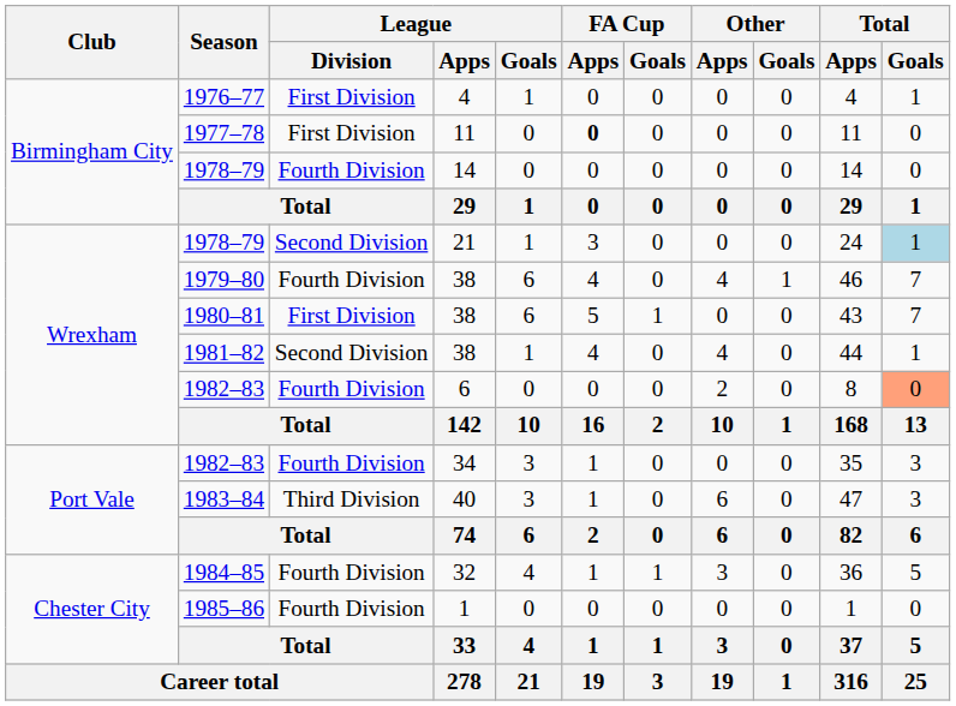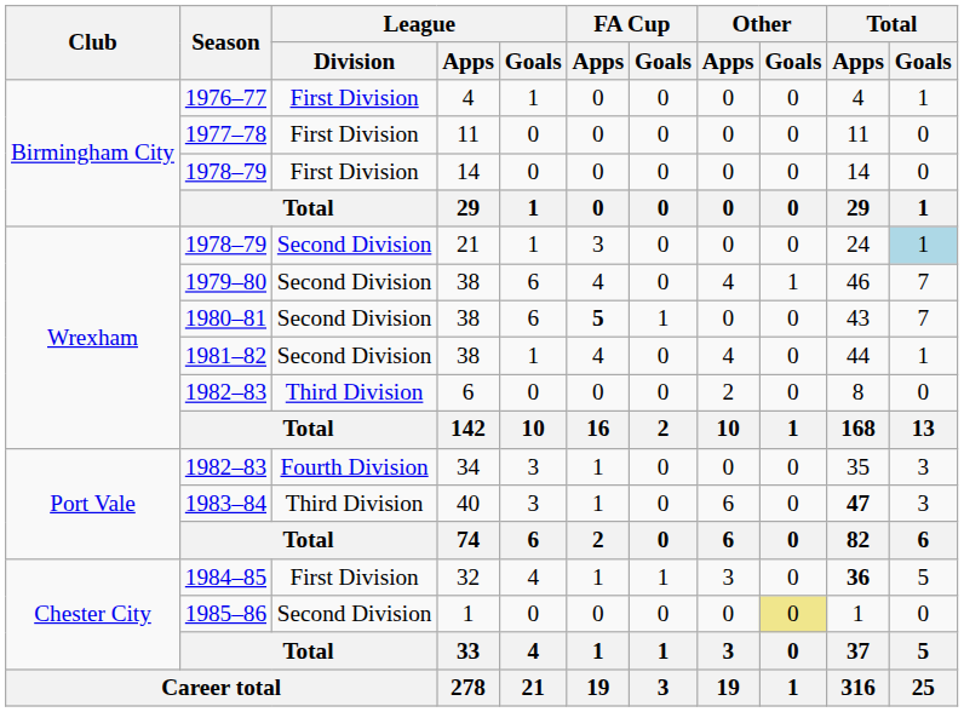1977–78 | FA Cup / Apps: bold -> normal
1978–79 / 14 | League / Division: Fourth Division -> First Division
1979–80 | League / Division: Fourth Division -> Second Division
1980–81 | League / Division: First Division -> Second Division
1980–81 | FA Cup / Apps: normal -> bold
1982–83 / 6 | League / Division: Fourth Division -> Third Division
1982–83 / 6 | Total / Goals: lightsalmon background -> no background
1983–84 | Total / Apps: normal -> bold
1984–85 | League / Division: Fourth Division -> First Division
1984–85 | Total / Apps: normal -> bold
1985–86 | League / Division: Fourth Division -> Second Division
1985–86 | Other / Goals: no background -> khaki background
